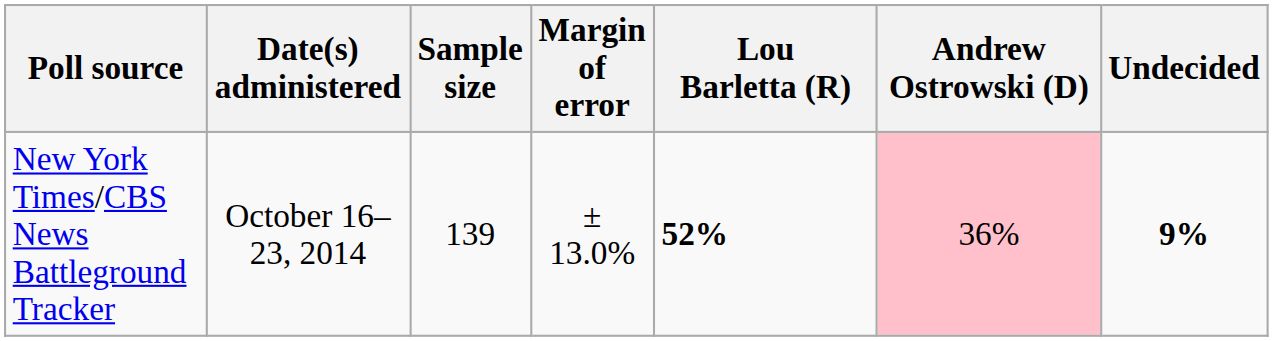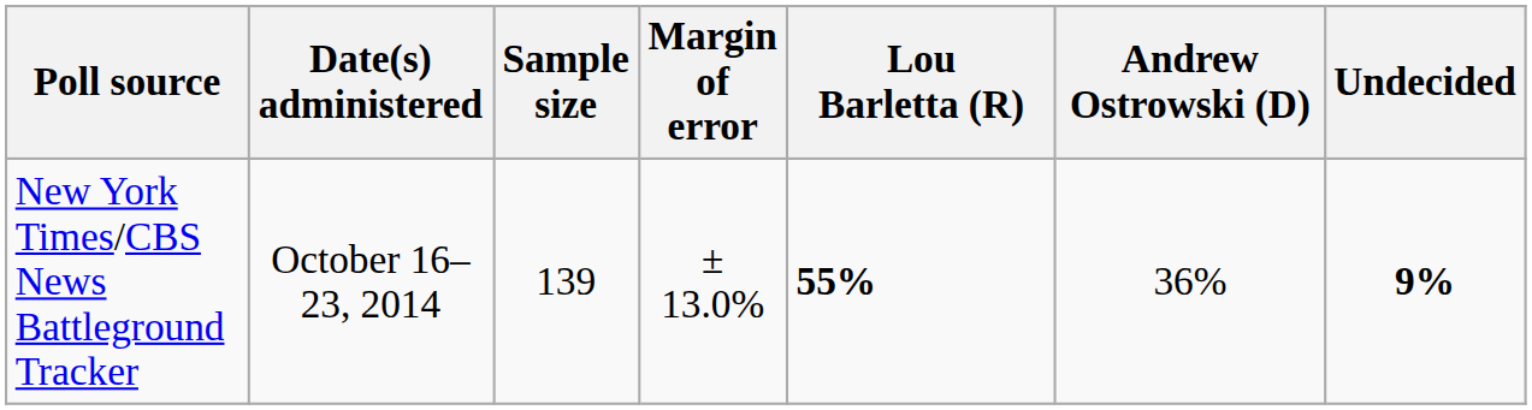New York Times/CBS News Battleground Tracker | Lou Barletta (R): 52% -> 55%
New York Times/CBS News Battleground Tracker | Andrew Ostrowski (D): pink background -> no background
